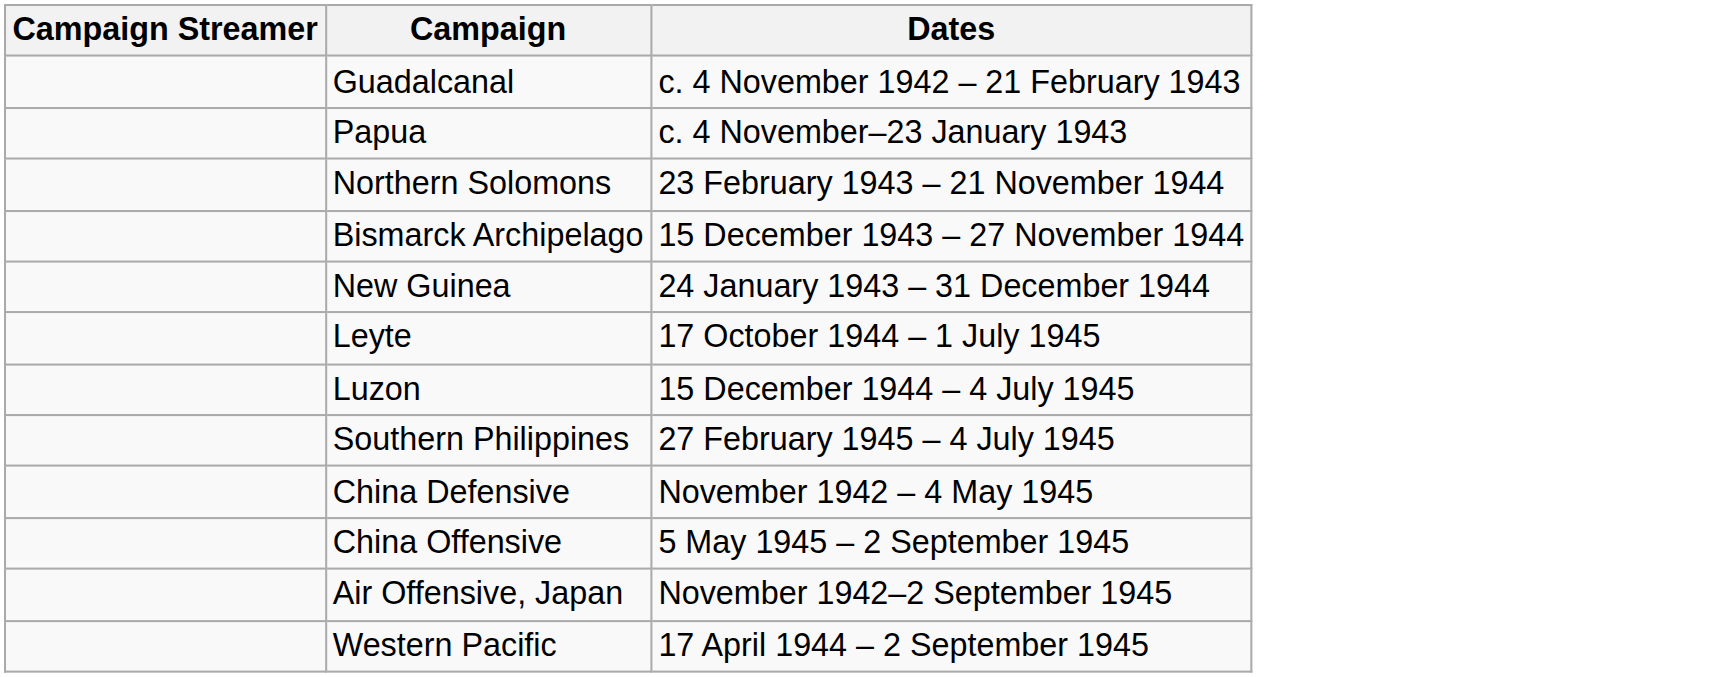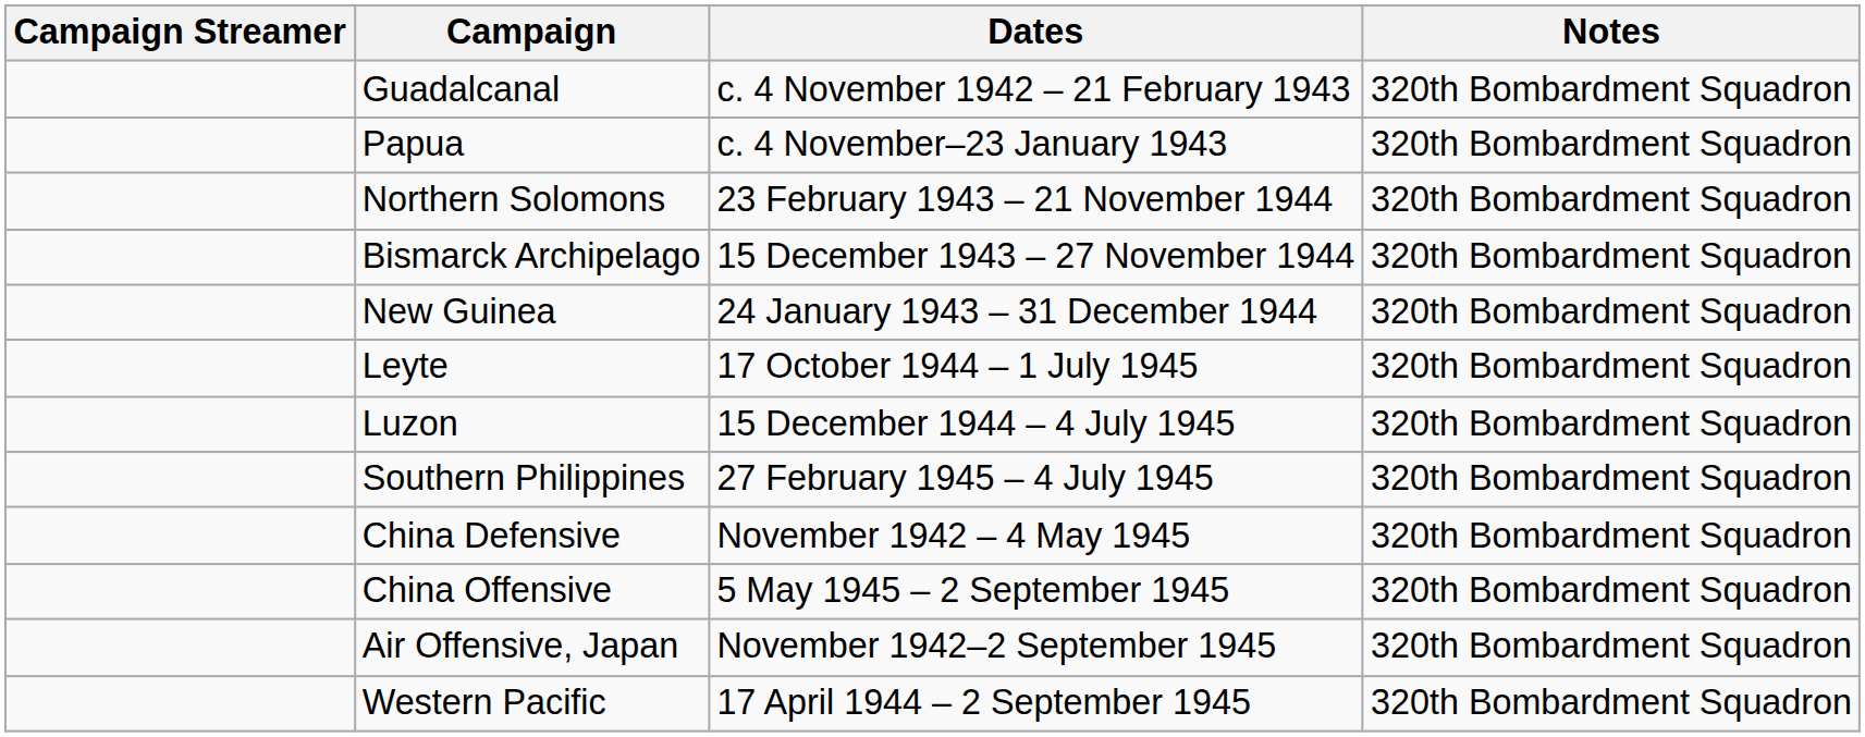+ column: Notes | 320th Bombardment Squadron | 320th Bombardment Squadron | 320th Bombardment Squadron | 320th Bombardment Squadron | 320th Bombardment Squadron | 320th Bombardment Squadron | 320th Bombardment Squadron | 320th Bombardment Squadron | 320th Bombardment Squadron | 320th Bombardment Squadron | 320th Bombardment Squadron | 320th Bombardment Squadron
